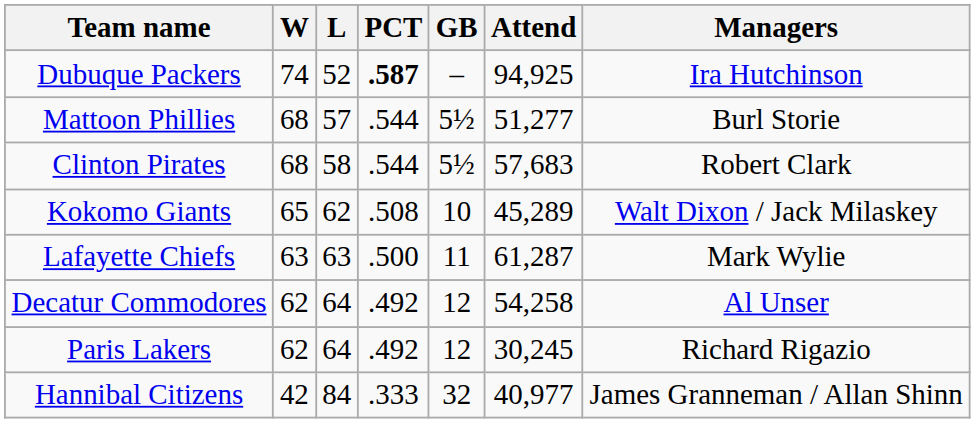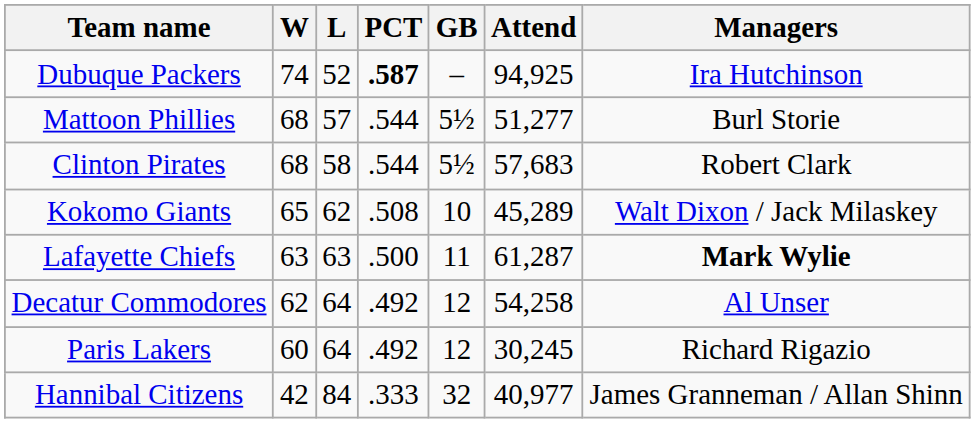Lafayette Chiefs | Managers: normal -> bold
Paris Lakers | W: 62 -> 60
